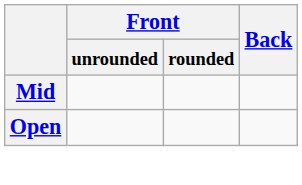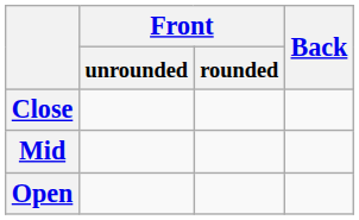+ row: Close
